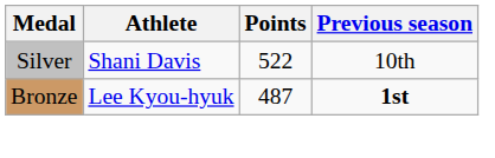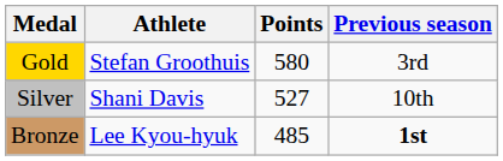+ row: Gold | Stefan Groothuis | 580 | 3rd
Silver | Points: 522 -> 527
Bronze | Points: 487 -> 485
